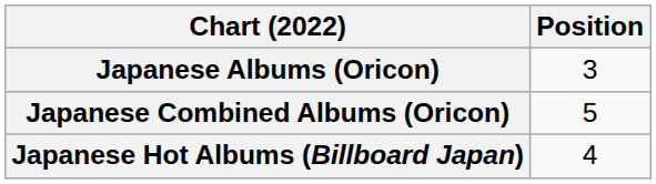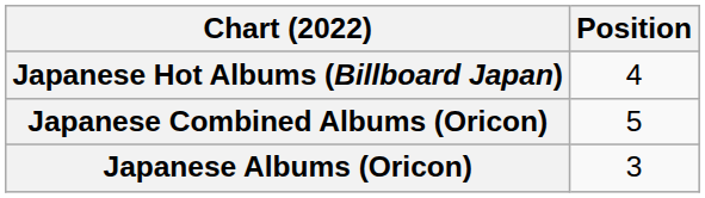rows swapped: Japanese Albums (Oricon) <-> Japanese Hot Albums (Billboard Japan)
